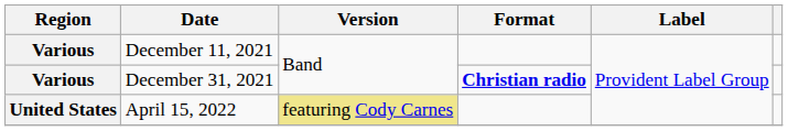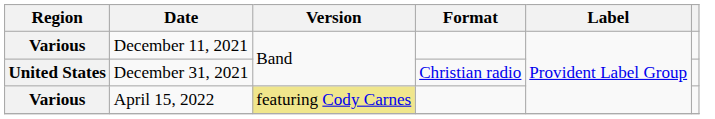December 31, 2021 | Region: Various -> United States
December 31, 2021 | Format: bold -> normal
April 15, 2022 | Region: United States -> Various
